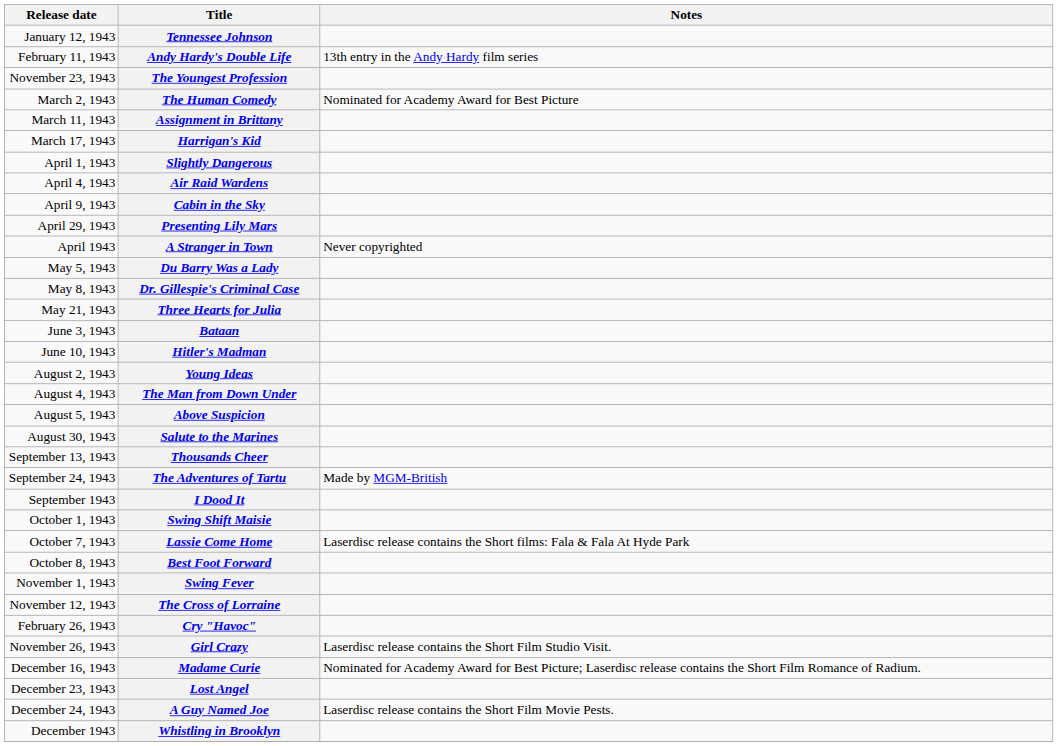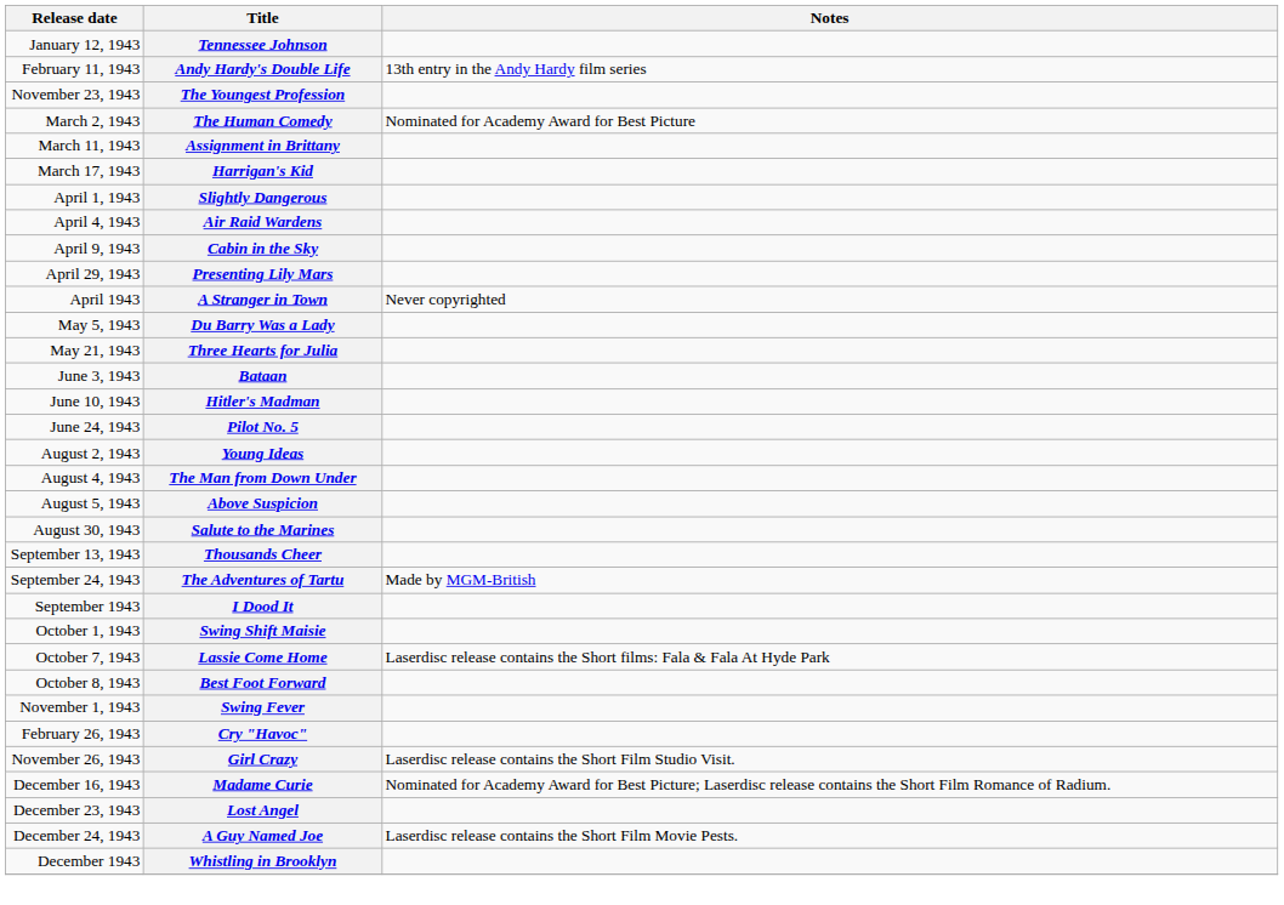- row: May 8, 1943 | Dr. Gillespie's Criminal Case
+ row: June 24, 1943 | Pilot No. 5
- row: November 12, 1943 | The Cross of Lorraine
